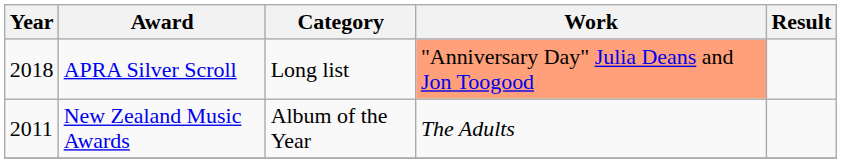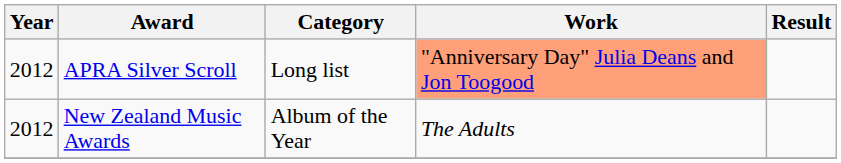APRA Silver Scroll | Year: 2018 -> 2012
New Zealand Music Awards | Year: 2011 -> 2012
